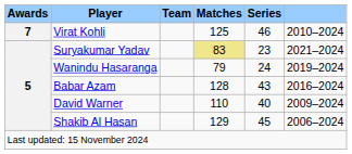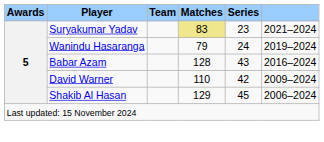- row: 7 | Virat Kohli | 125 | 46 | 2010–2024
David Warner | Series: 40 -> 42
